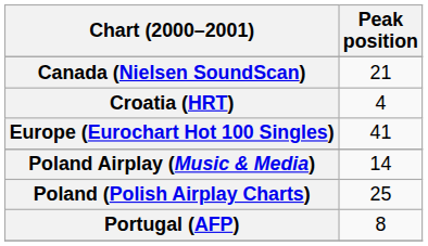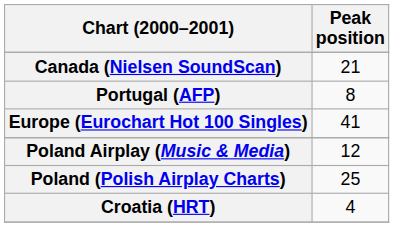rows swapped: Croatia (HRT) <-> Portugal (AFP)
Poland Airplay (Music & Media) | Peak position: 14 -> 12
